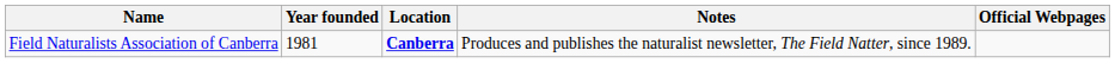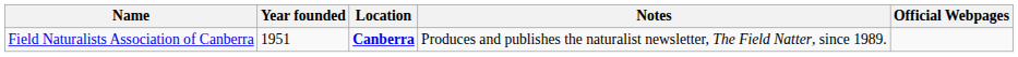Field Naturalists Association of Canberra | Year founded: 1981 -> 1951
